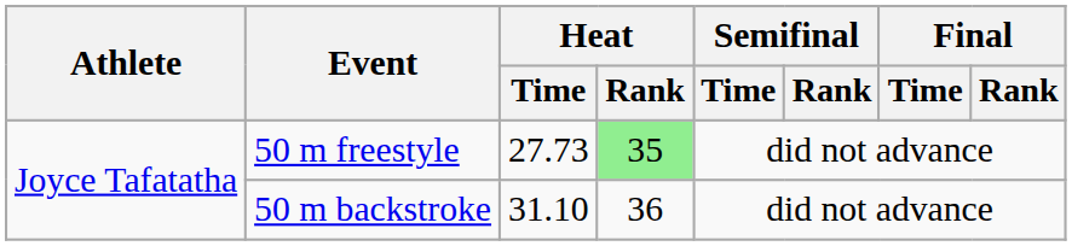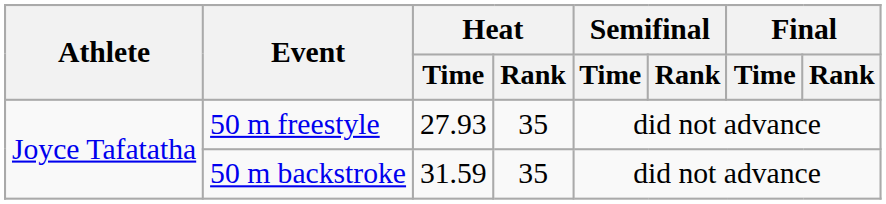50 m freestyle | Heat / Time: 27.73 -> 27.93
50 m freestyle | Heat / Rank: lightgreen background -> no background
50 m backstroke | Heat / Time: 31.10 -> 31.59
50 m backstroke | Heat / Rank: 36 -> 35
